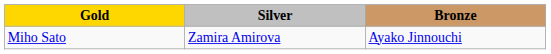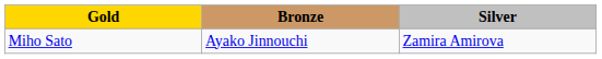columns swapped: Silver <-> Bronze
